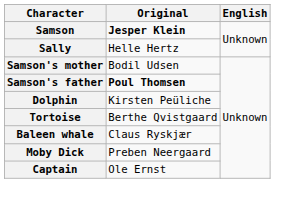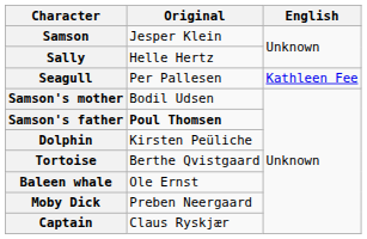Samson | Original: bold -> normal
+ row: Seagull | Per Pallesen | Kathleen Fee
Baleen whale | Original: Claus Ryskjær -> Ole Ernst
Captain | Original: Ole Ernst -> Claus Ryskjær
